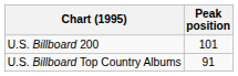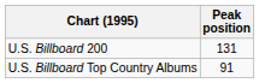U.S. Billboard 200 | Peak position: 101 -> 131
